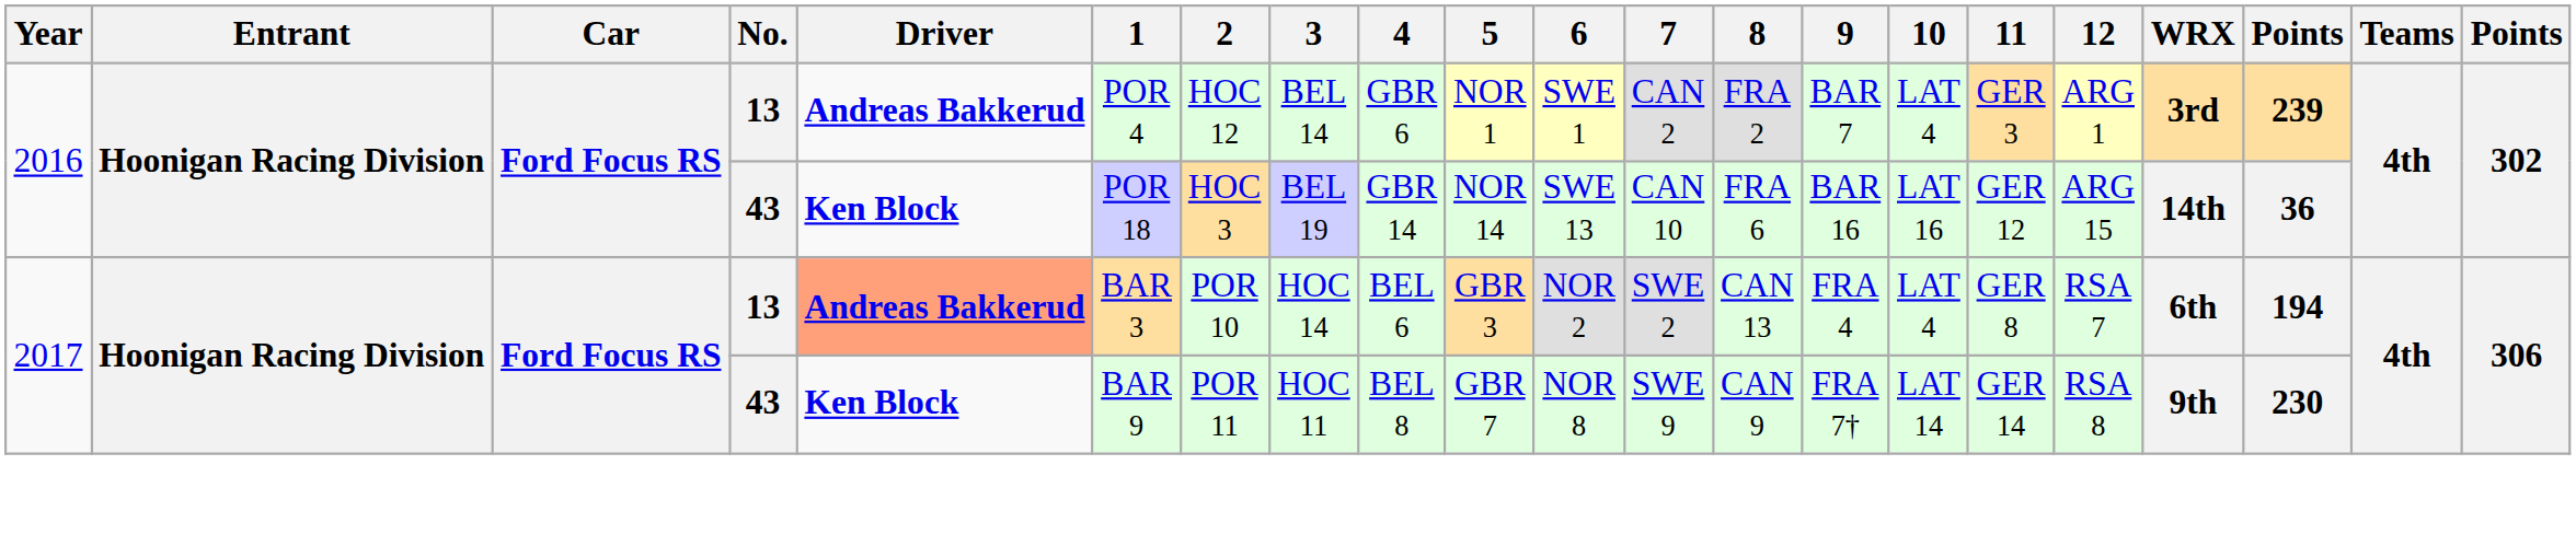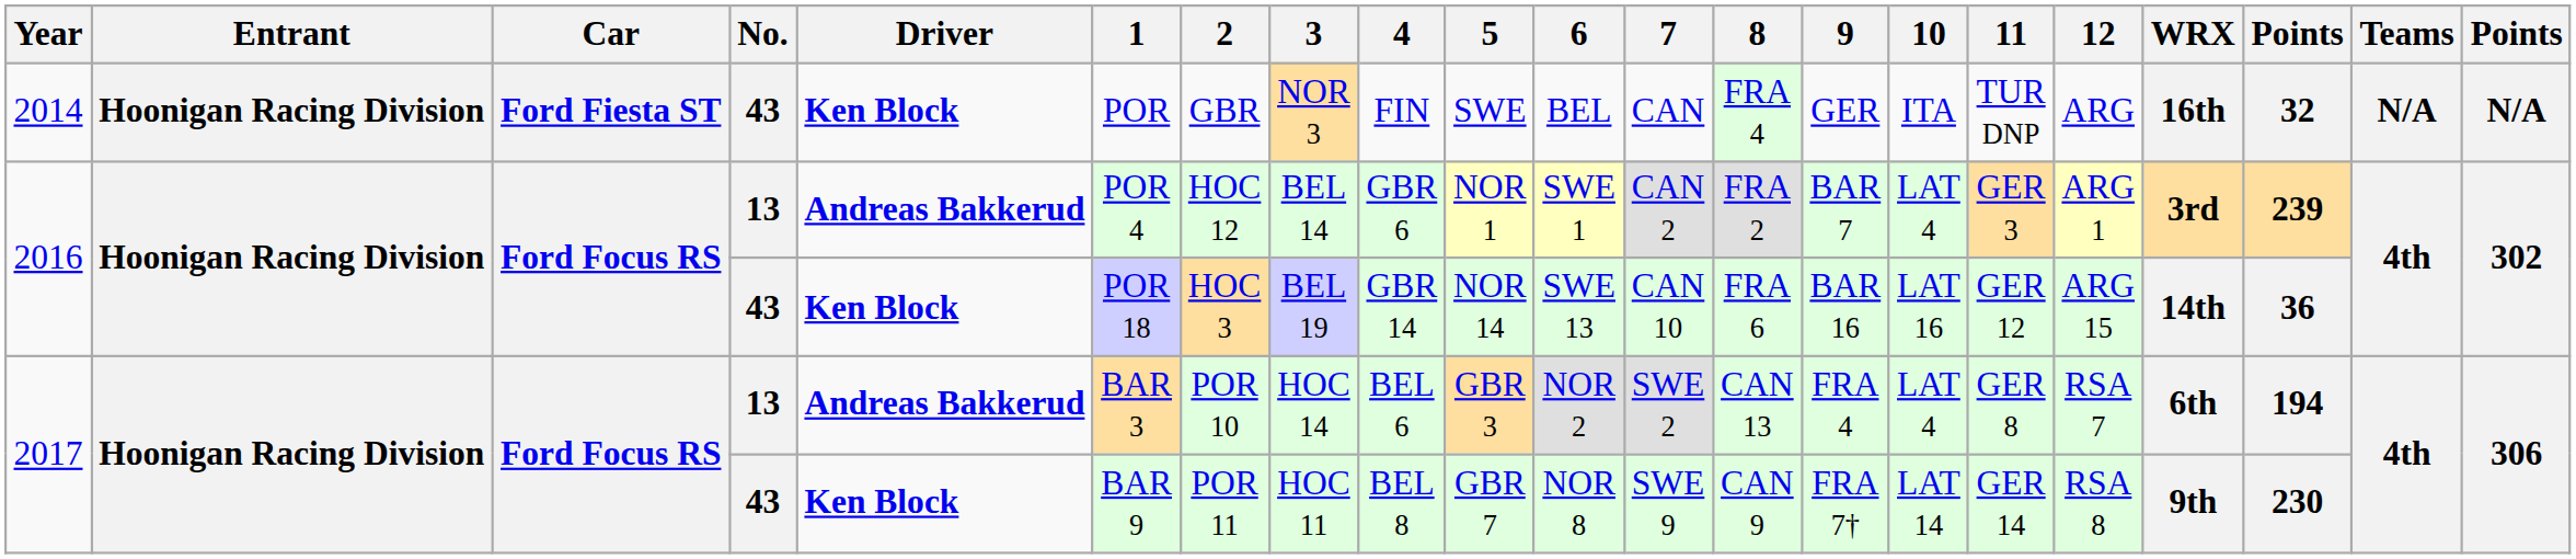+ row: 2014 | Hoonigan Racing Division | Ford Fiesta ST | 43 | Ken Block | POR | GBR | NOR 3 | FIN | SWE | BEL | CAN | FRA 4 | GER | ITA | TUR DNP | ARG | 16th | 32 | N/A | N/A
2017 / 13 | Driver: lightsalmon background -> no background
